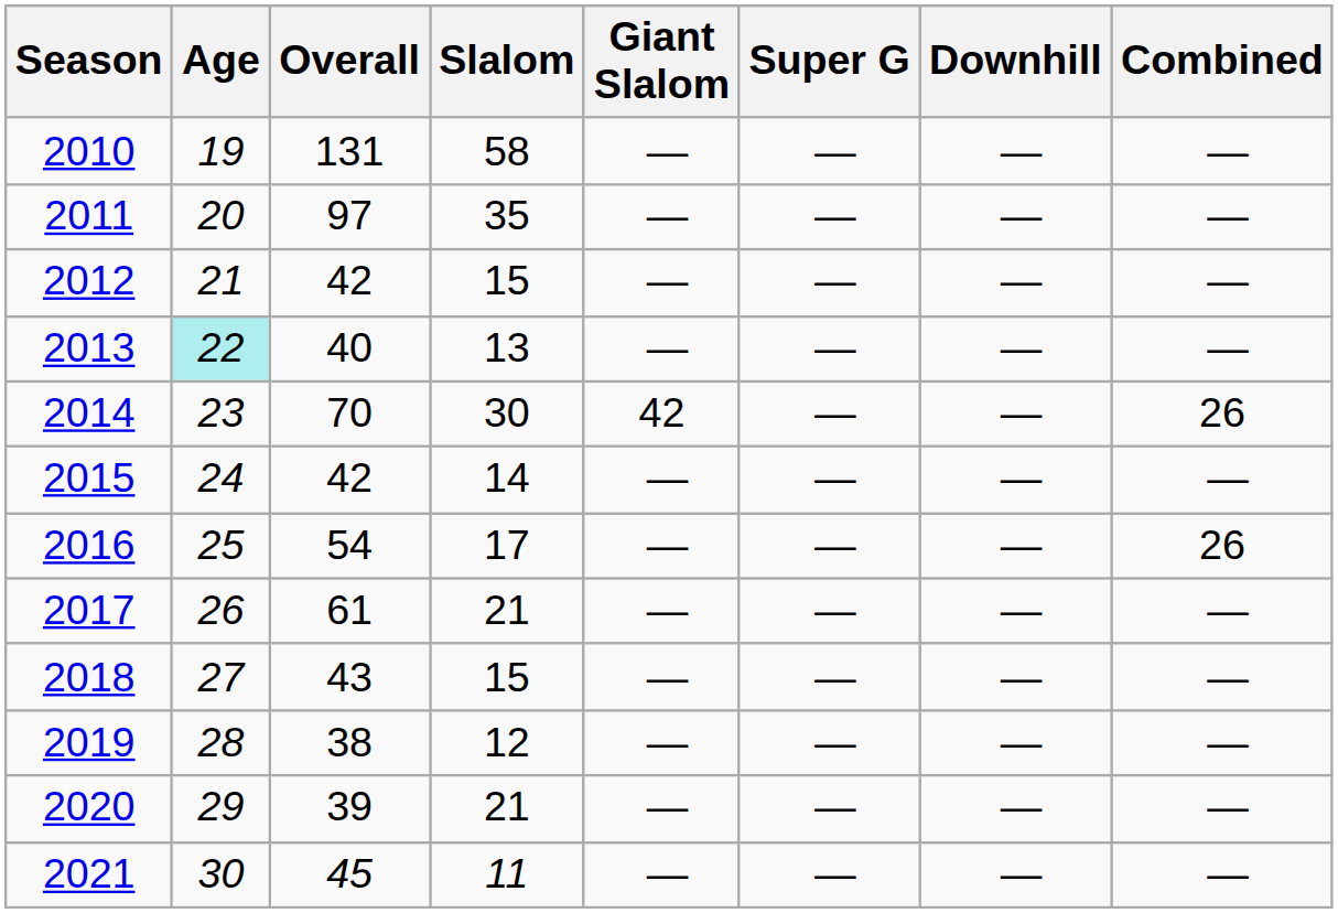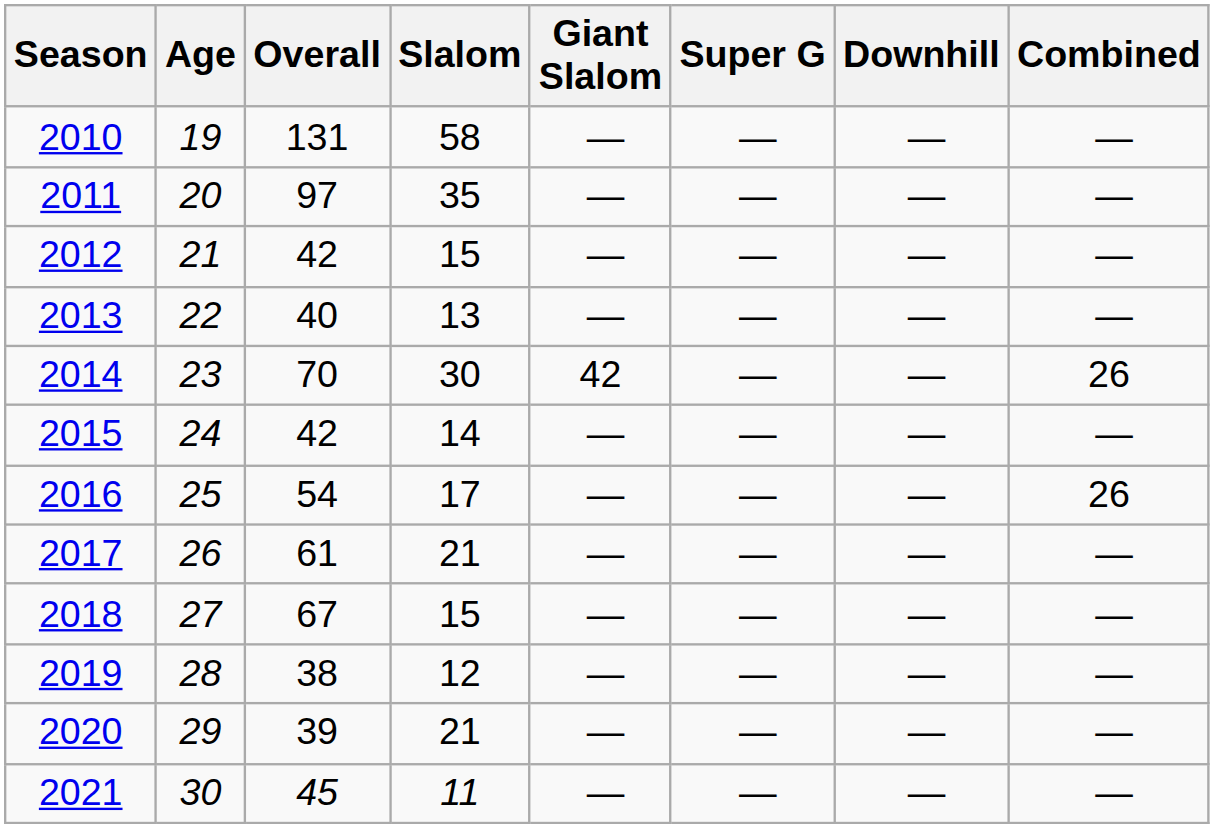2013 | Age: paleturquoise background -> no background
2018 | Overall: 43 -> 67
